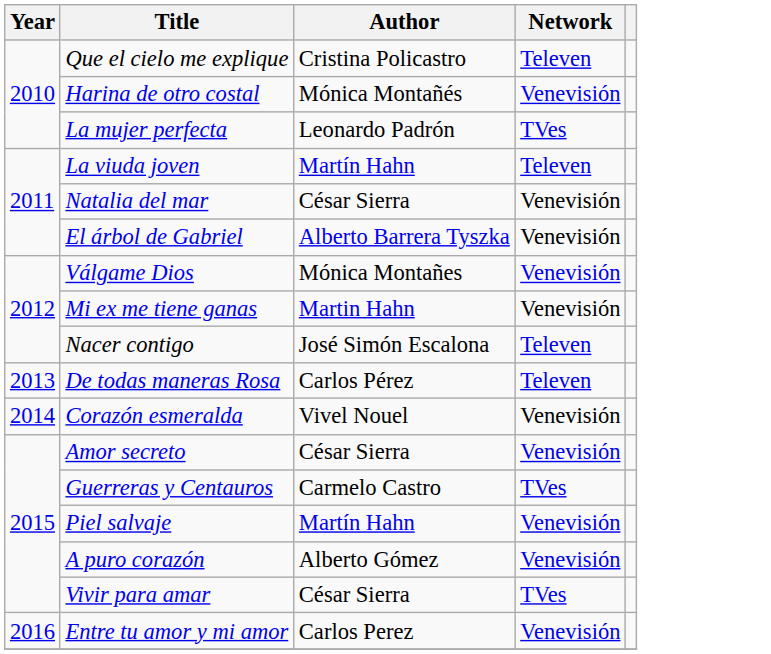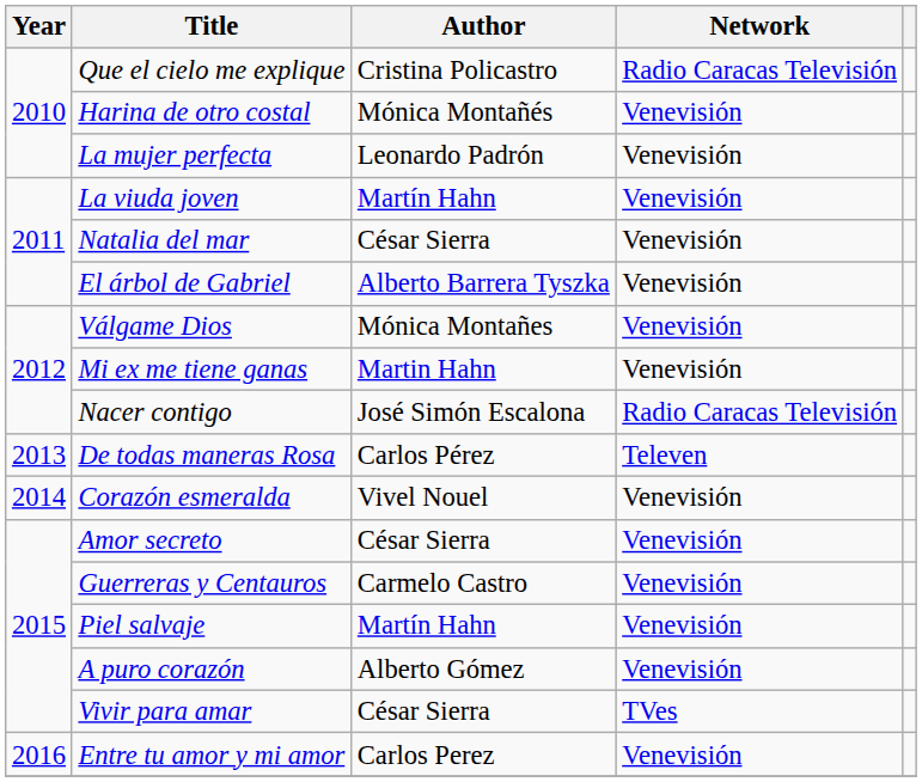Que el cielo me explique | Network: Televen -> Radio Caracas Televisión
La mujer perfecta | Network: TVes -> Venevisión
La viuda joven | Network: Televen -> Venevisión
Nacer contigo | Network: Televen -> Radio Caracas Televisión
Guerreras y Centauros | Network: TVes -> Venevisión
